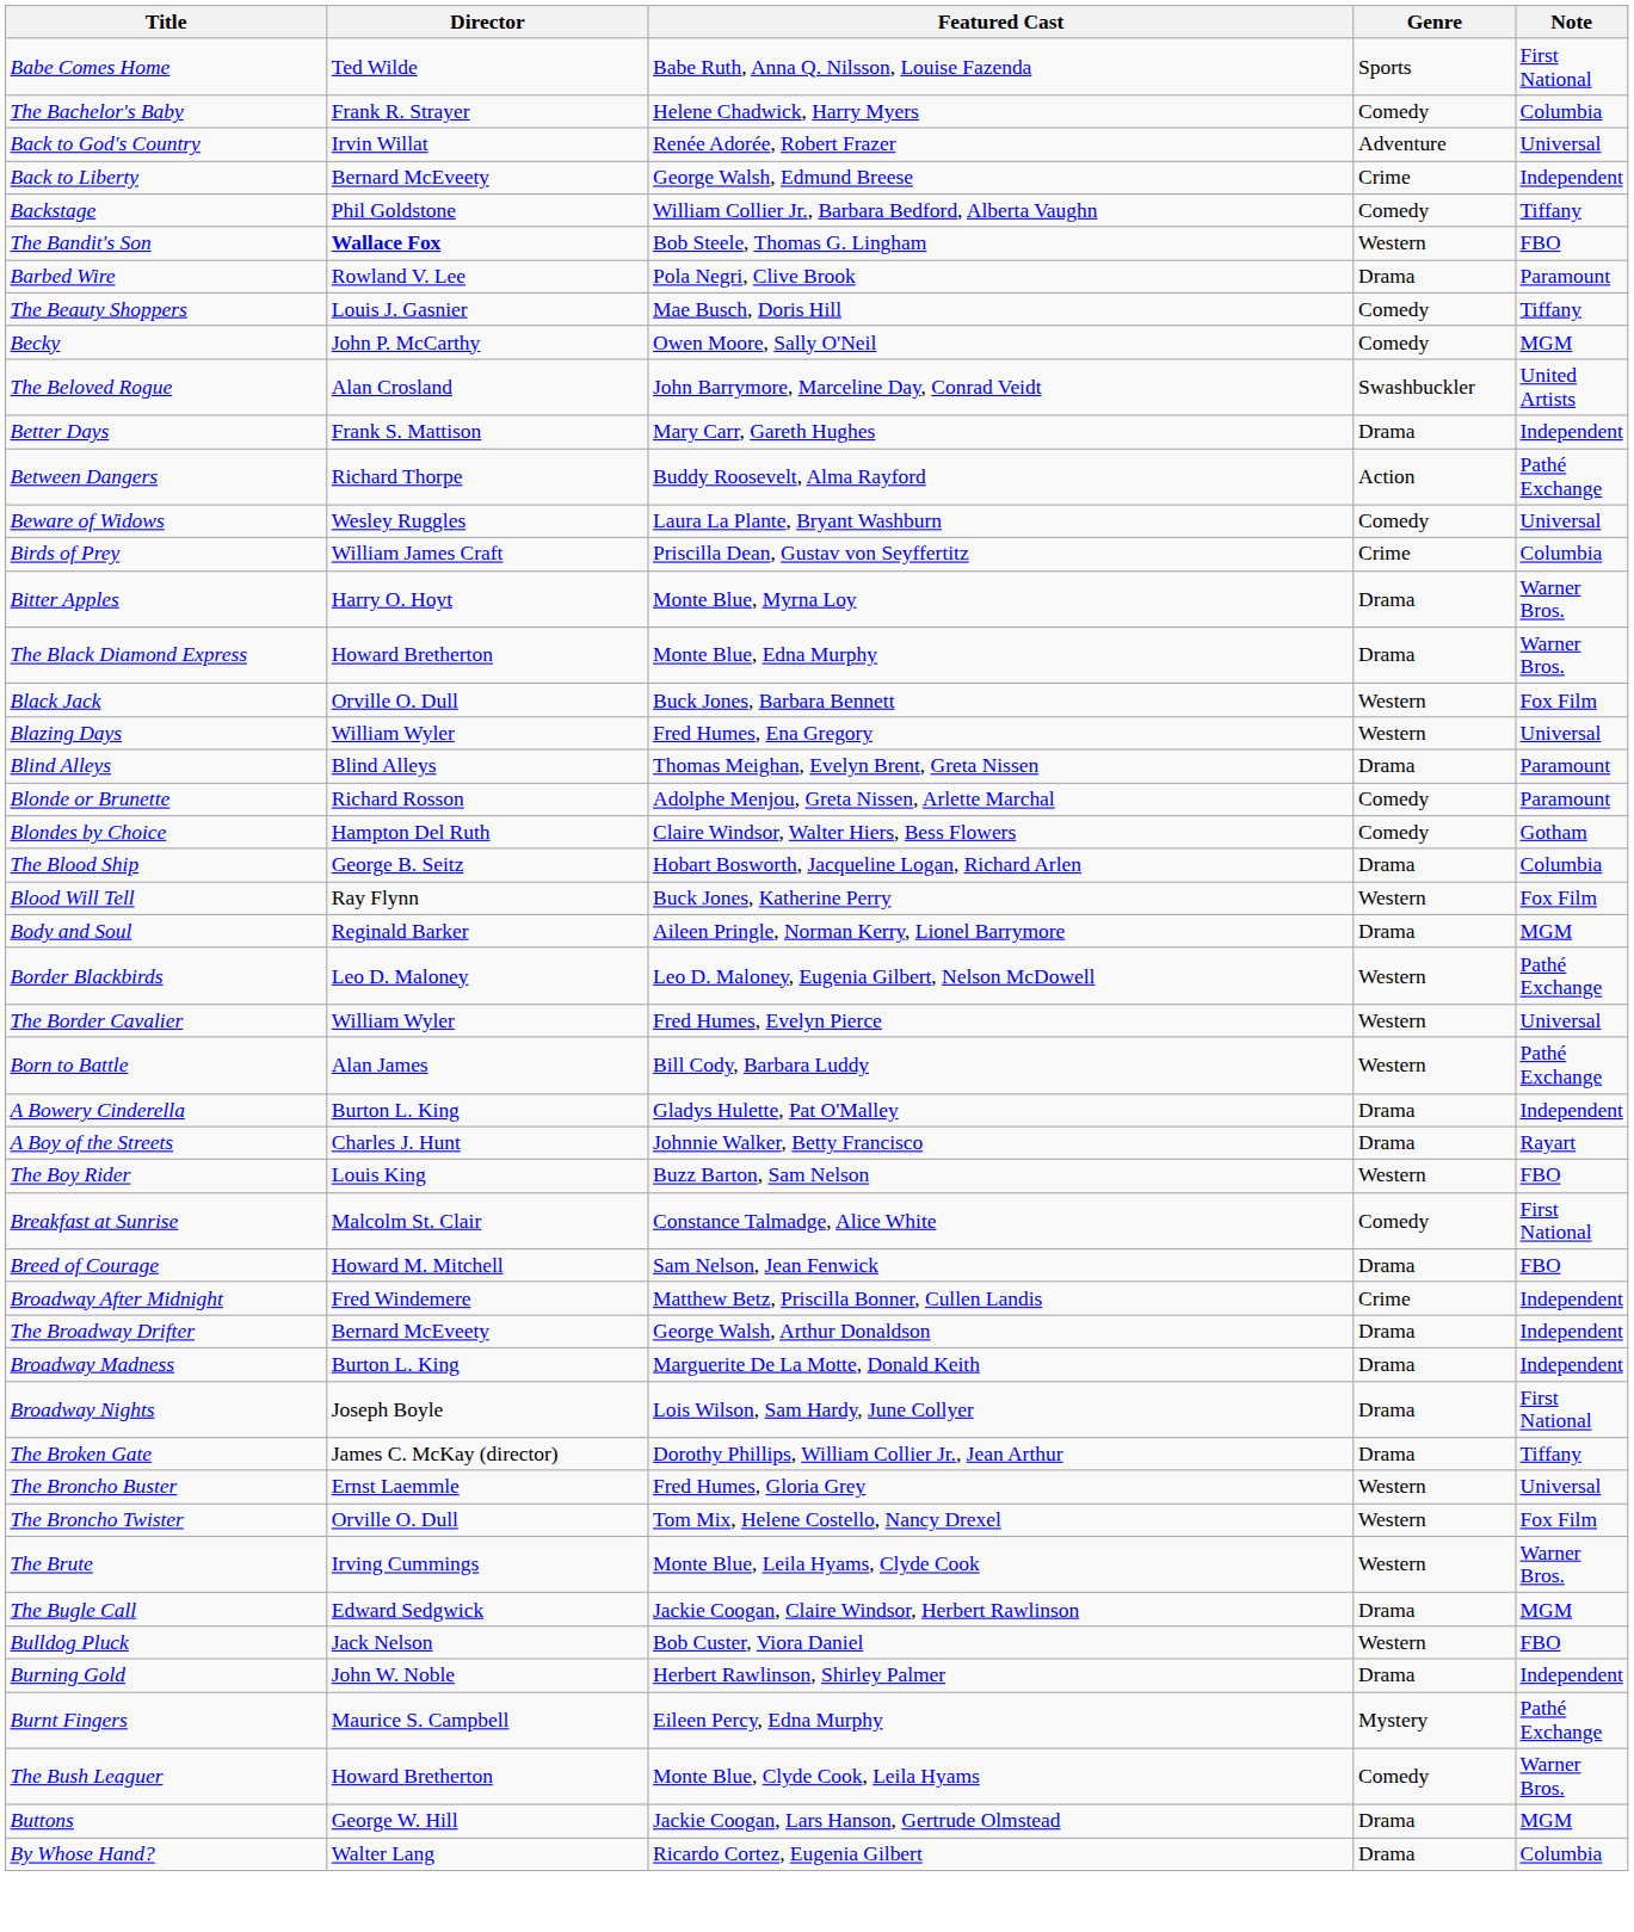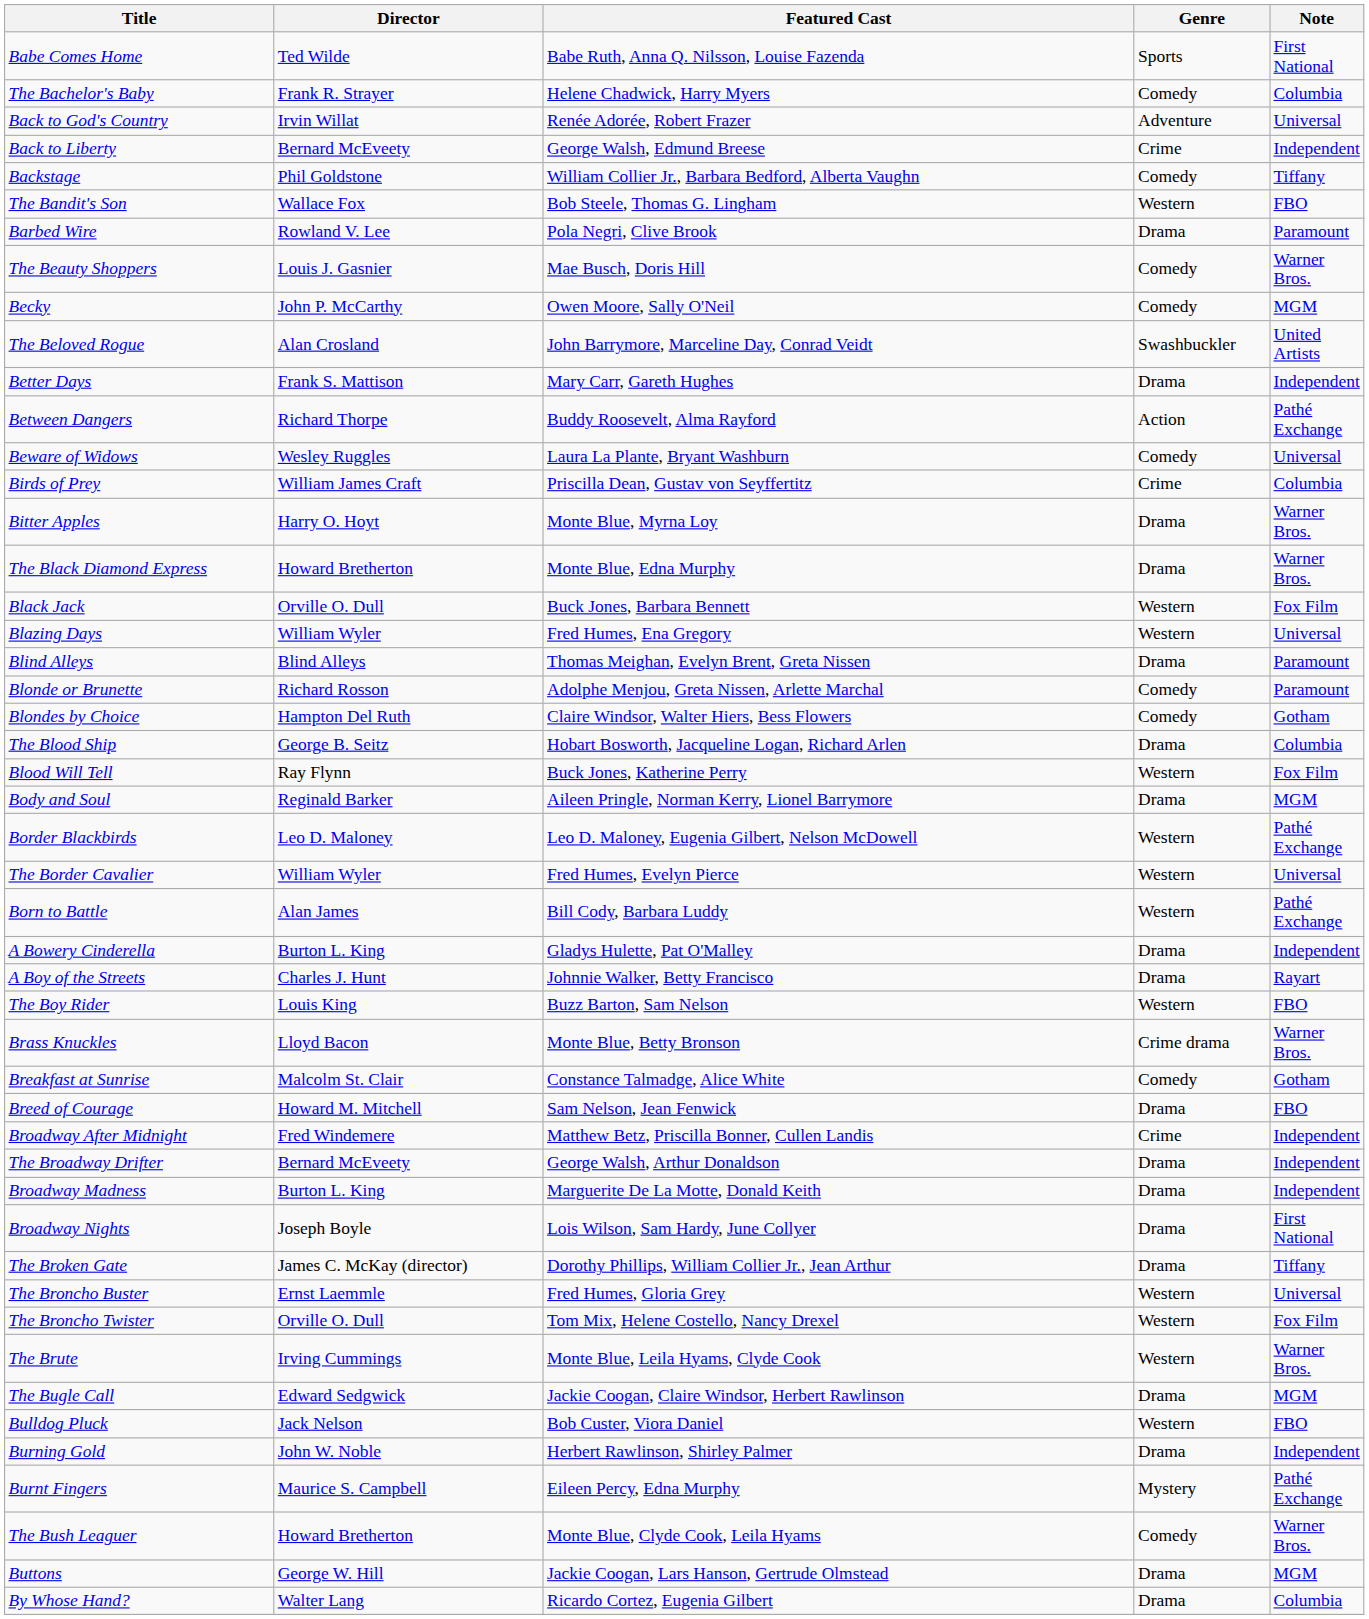The Bandit's Son | Director: bold -> normal
The Beauty Shoppers | Note: Tiffany -> Warner Bros.
+ row: Brass Knuckles | Lloyd Bacon | Monte Blue, Betty Bronson | Crime drama | Warner Bros.
Breakfast at Sunrise | Note: First National -> Gotham
